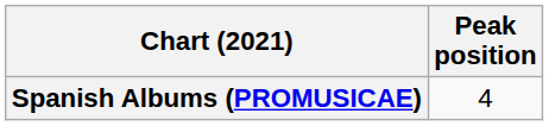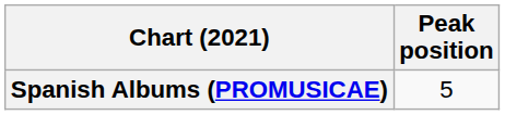Spanish Albums (PROMUSICAE) | Peak position: 4 -> 5
